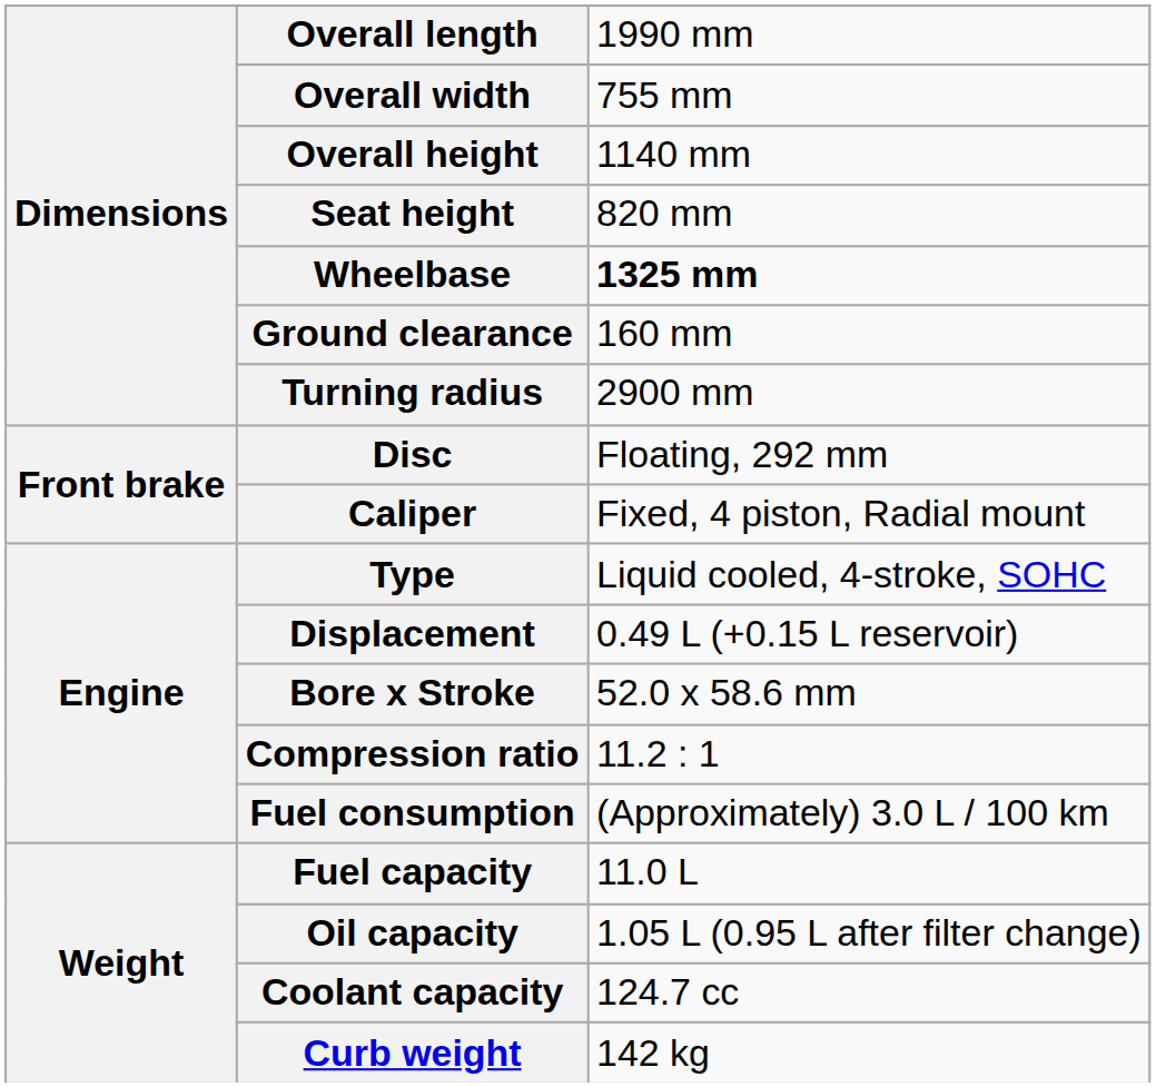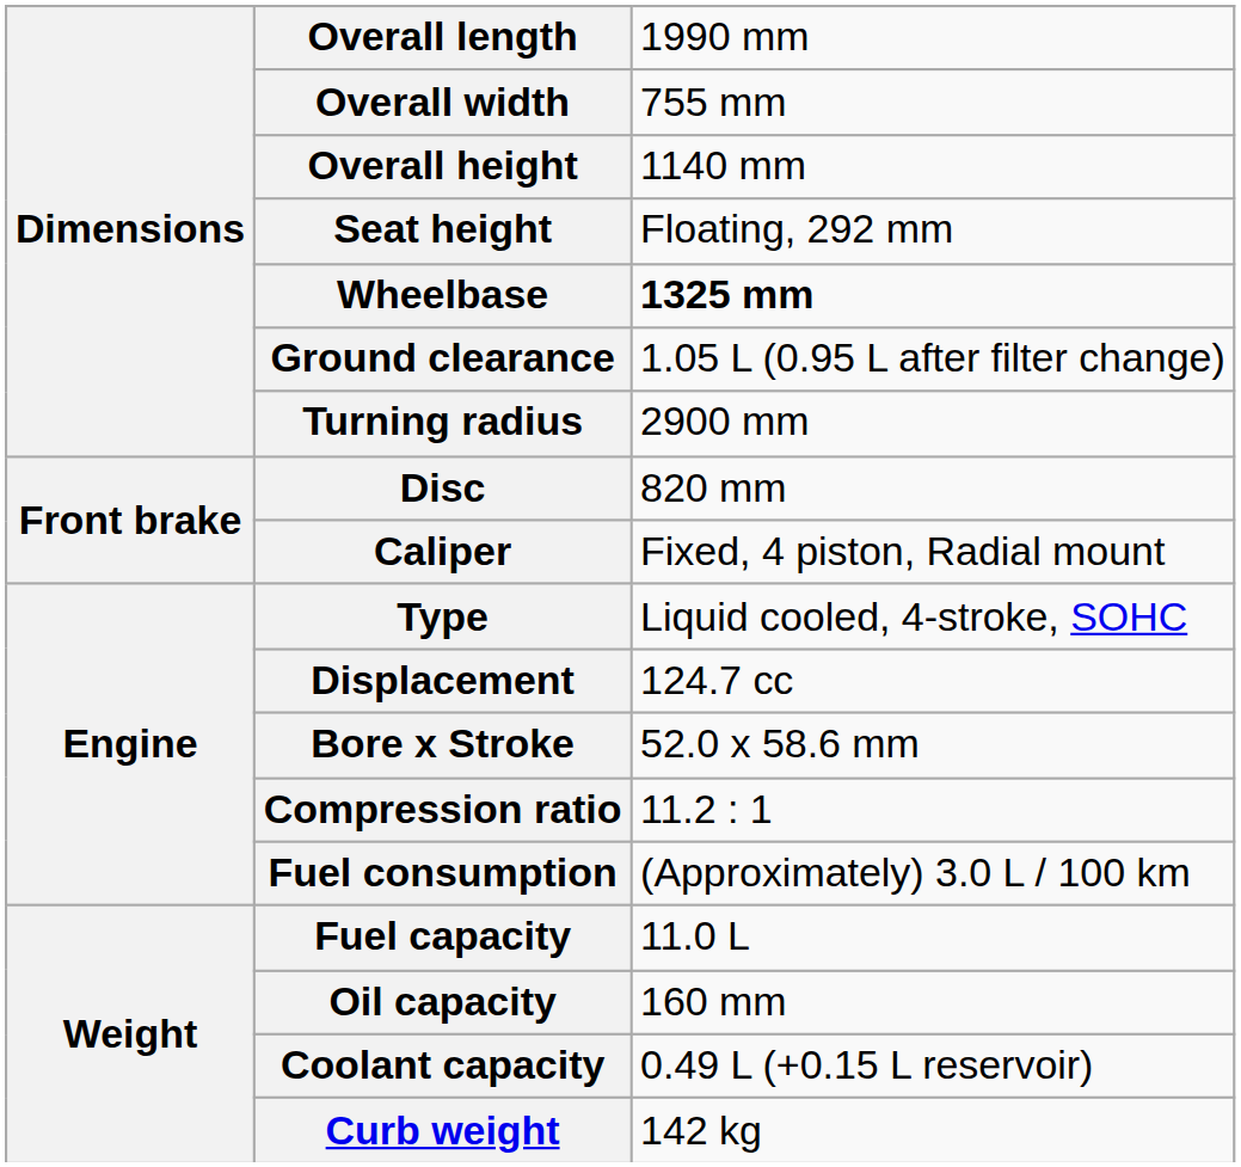Seat height | column 3: 820 mm -> Floating, 292 mm
Ground clearance | column 3: 160 mm -> 1.05 L (0.95 L after filter change)
Disc | column 3: Floating, 292 mm -> 820 mm
Displacement | column 3: 0.49 L (+0.15 L reservoir) -> 124.7 cc
Oil capacity | column 3: 1.05 L (0.95 L after filter change) -> 160 mm
Coolant capacity | column 3: 124.7 cc -> 0.49 L (+0.15 L reservoir)
